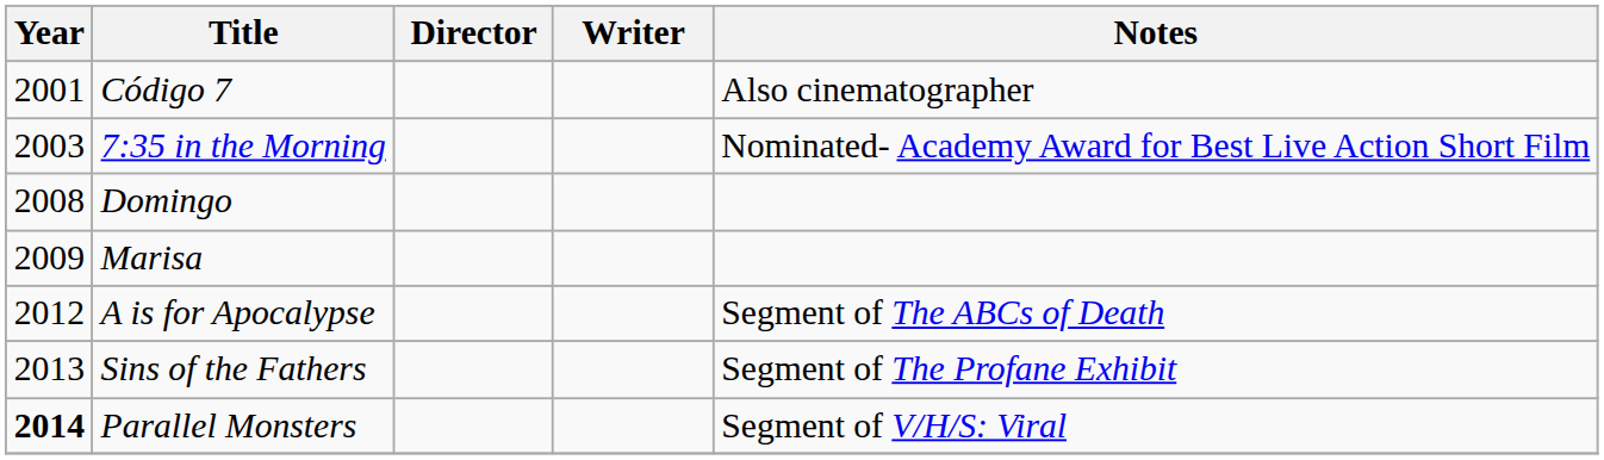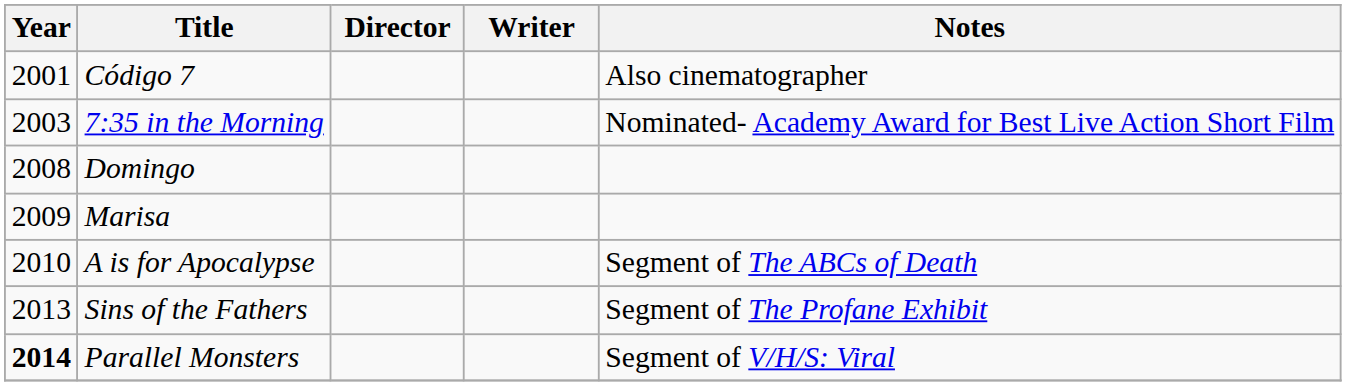A is for Apocalypse | Year: 2012 -> 2010
